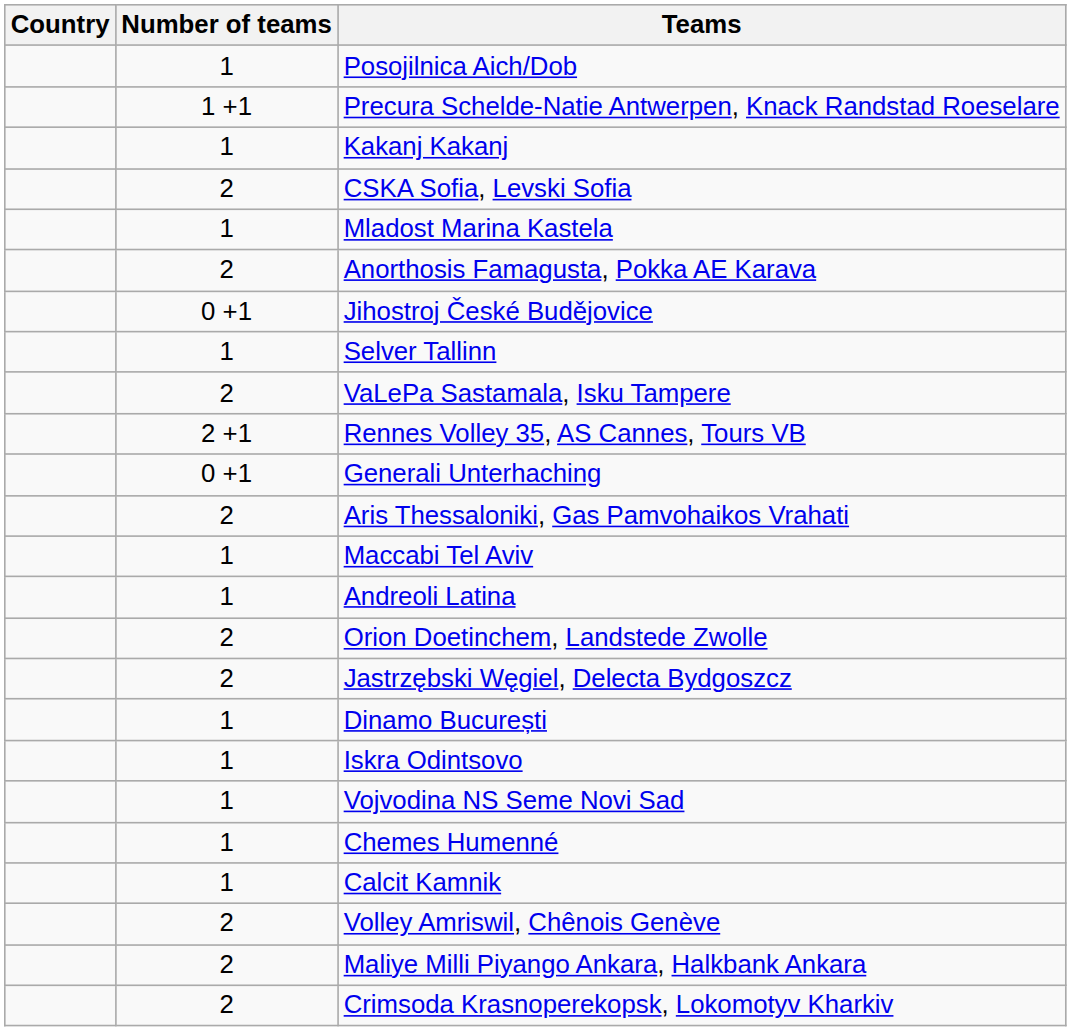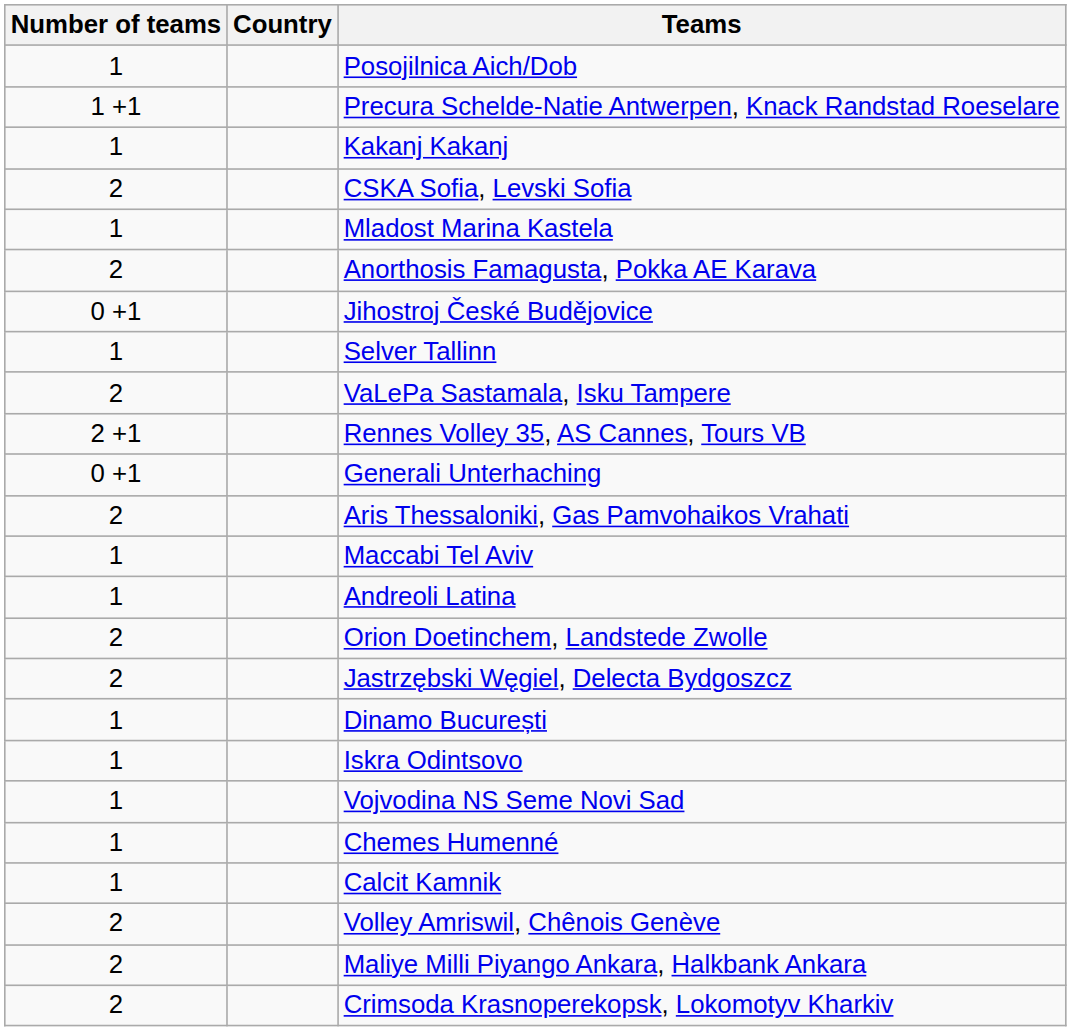columns swapped: Country <-> Number of teams
